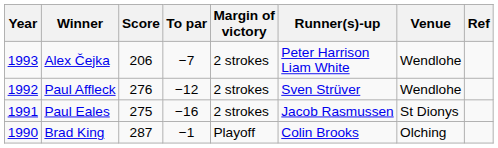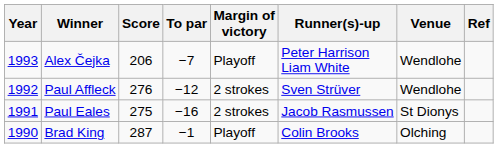Alex Čejka | Margin of victory: 2 strokes -> Playoff
